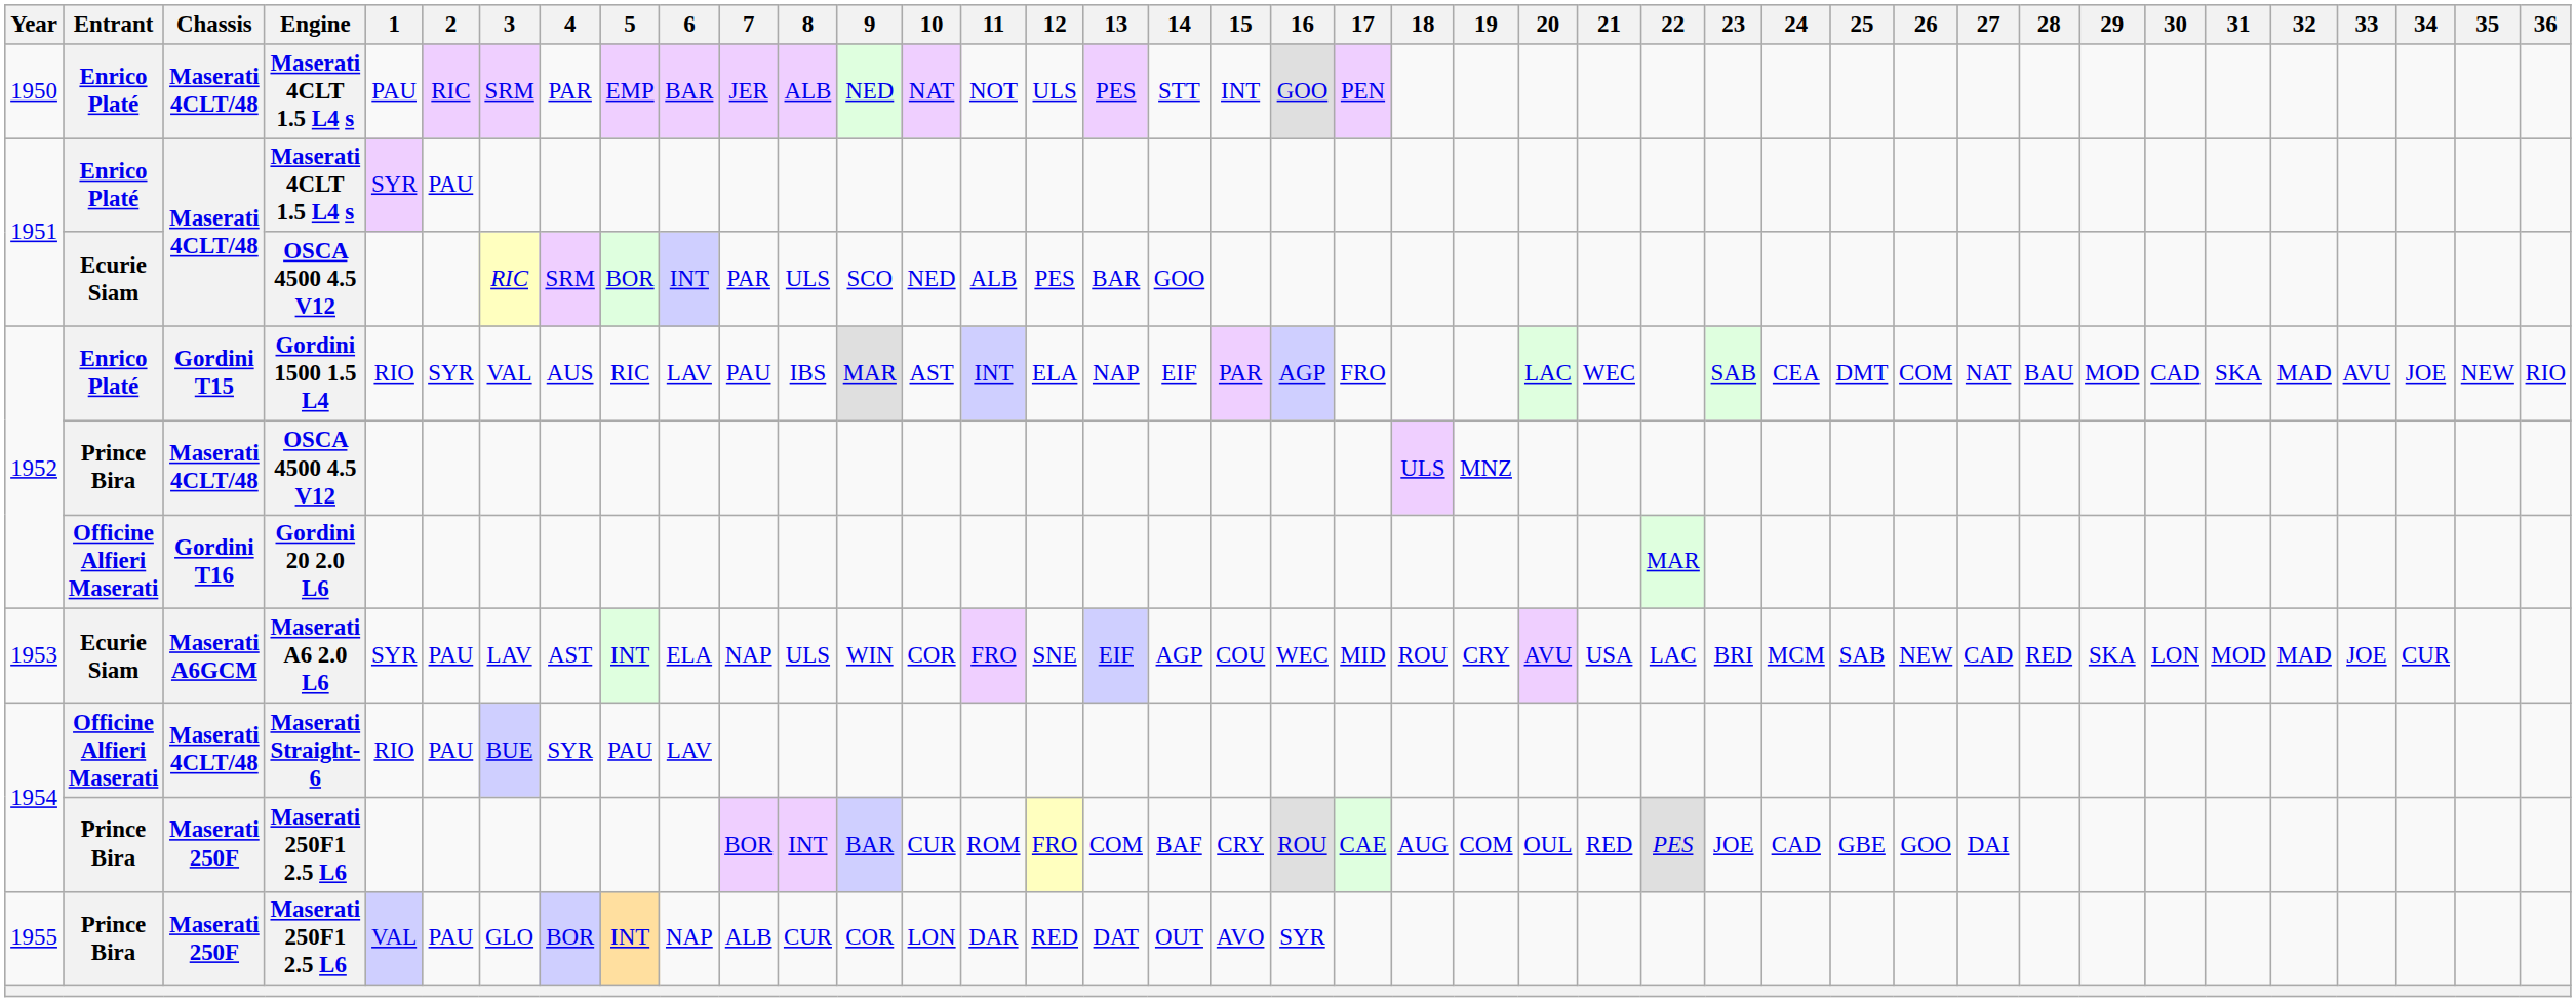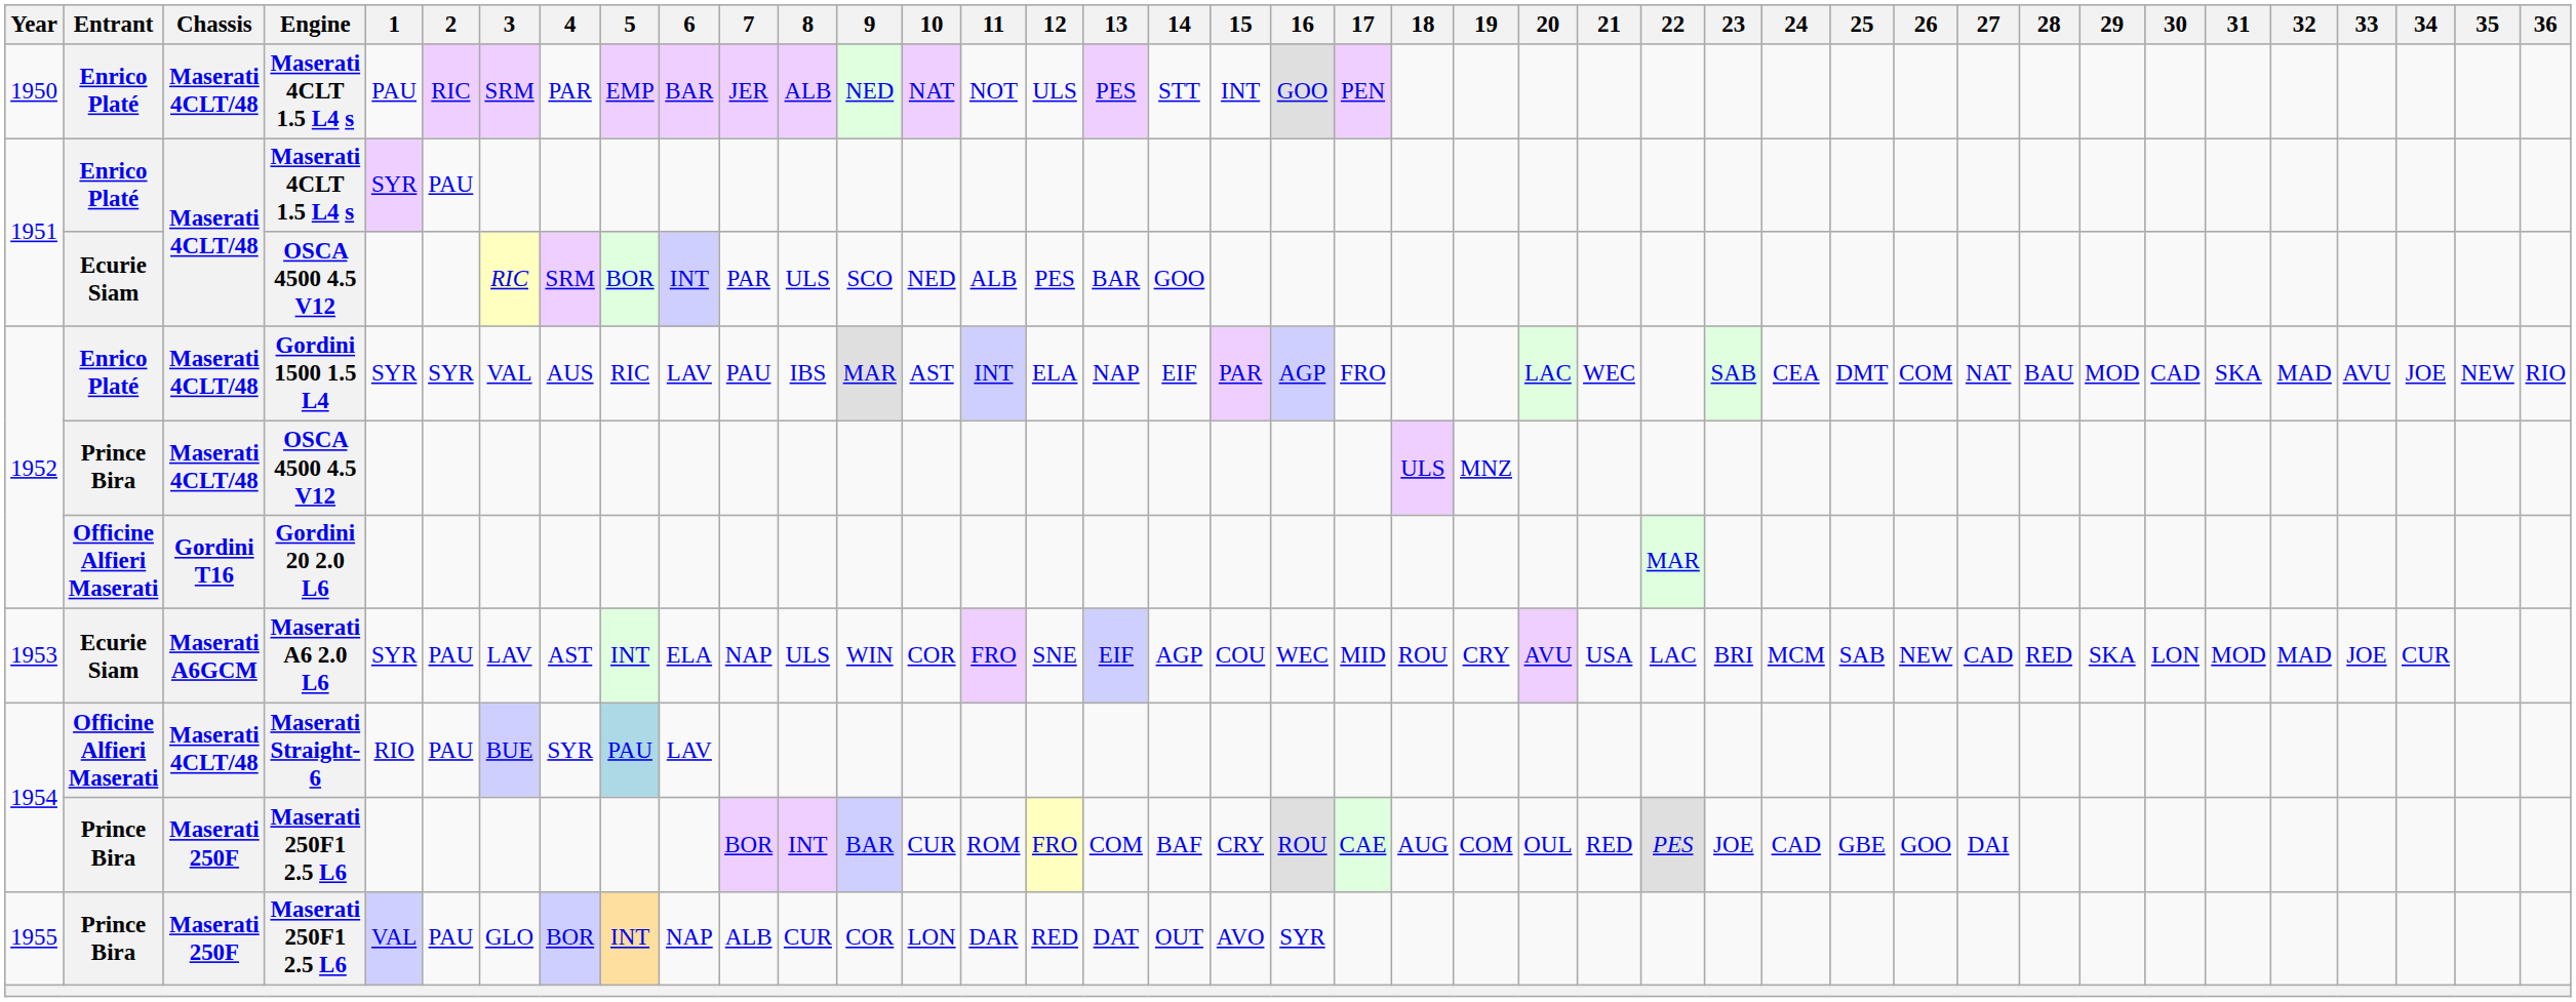Gordini 1500 1.5 L4 | Chassis: Gordini T15 -> Maserati 4CLT/48
Gordini 1500 1.5 L4 | 1: RIO -> SYR
Maserati Straight-6 | 5: no background -> lightblue background
